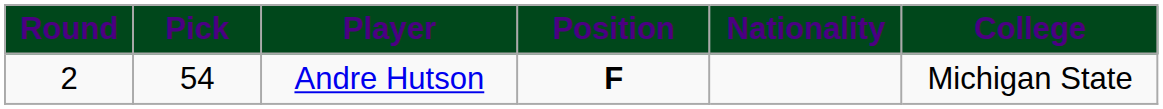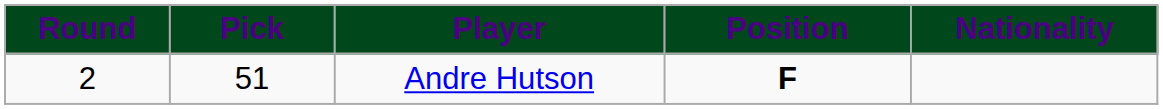- column: College | Michigan State
Andre Hutson | Pick: 54 -> 51
